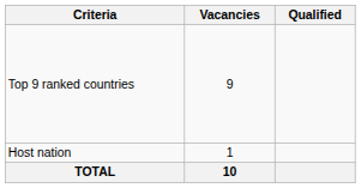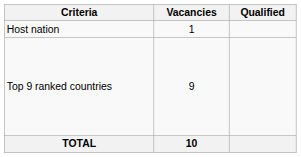rows swapped: Host nation <-> Top 9 ranked countries
